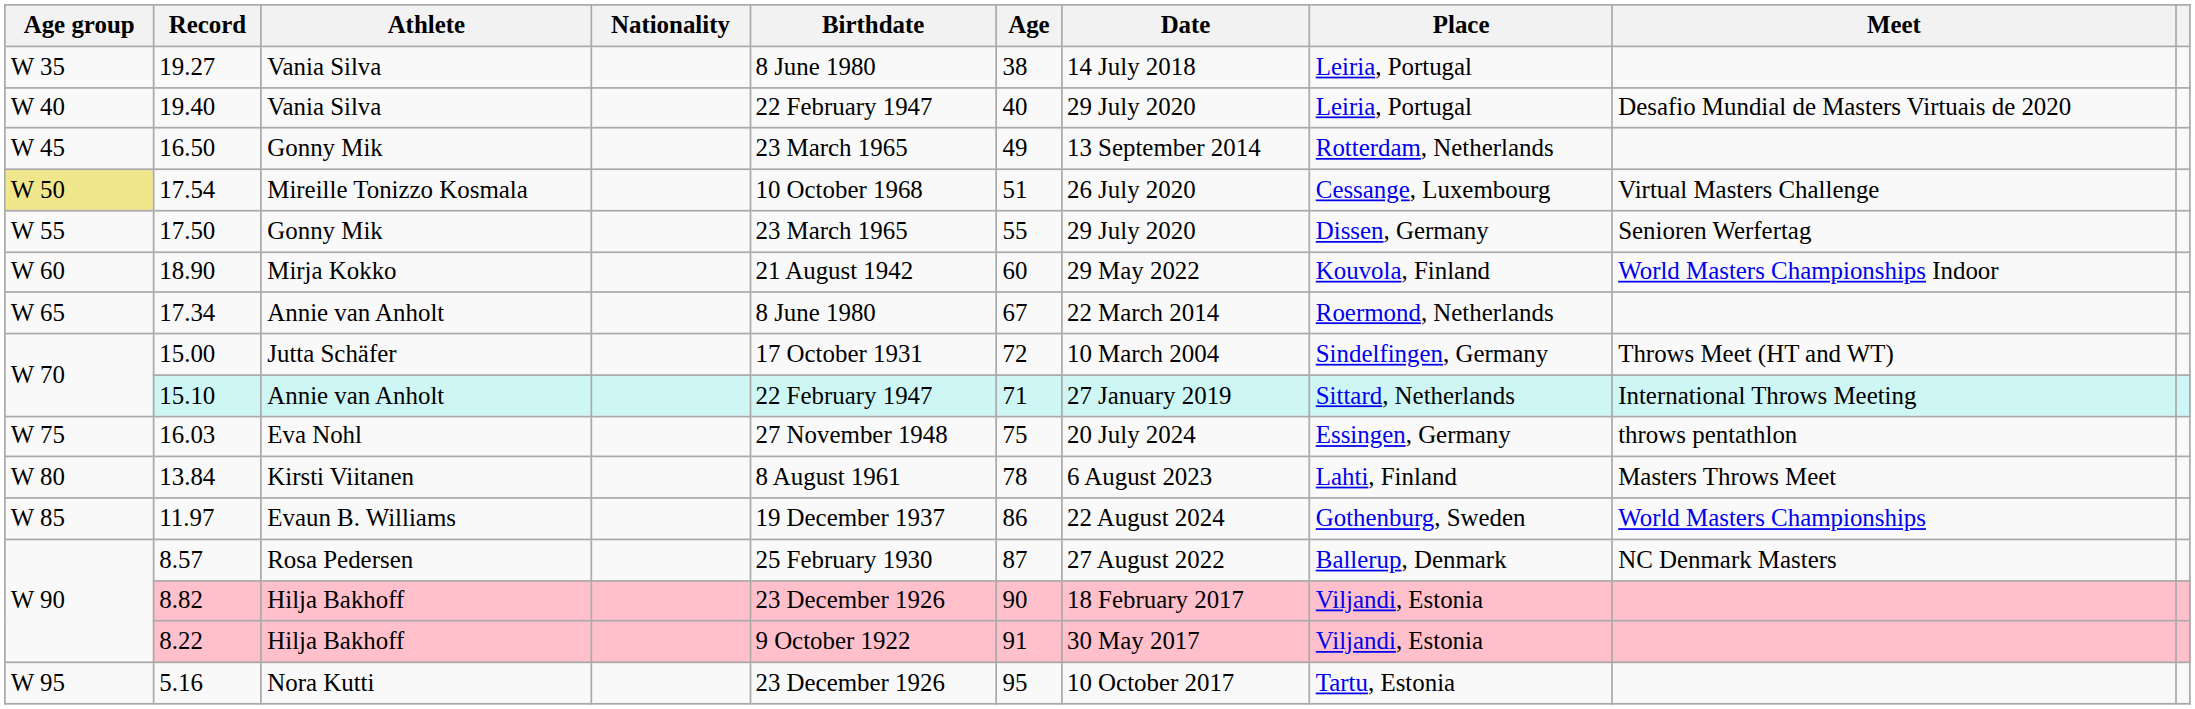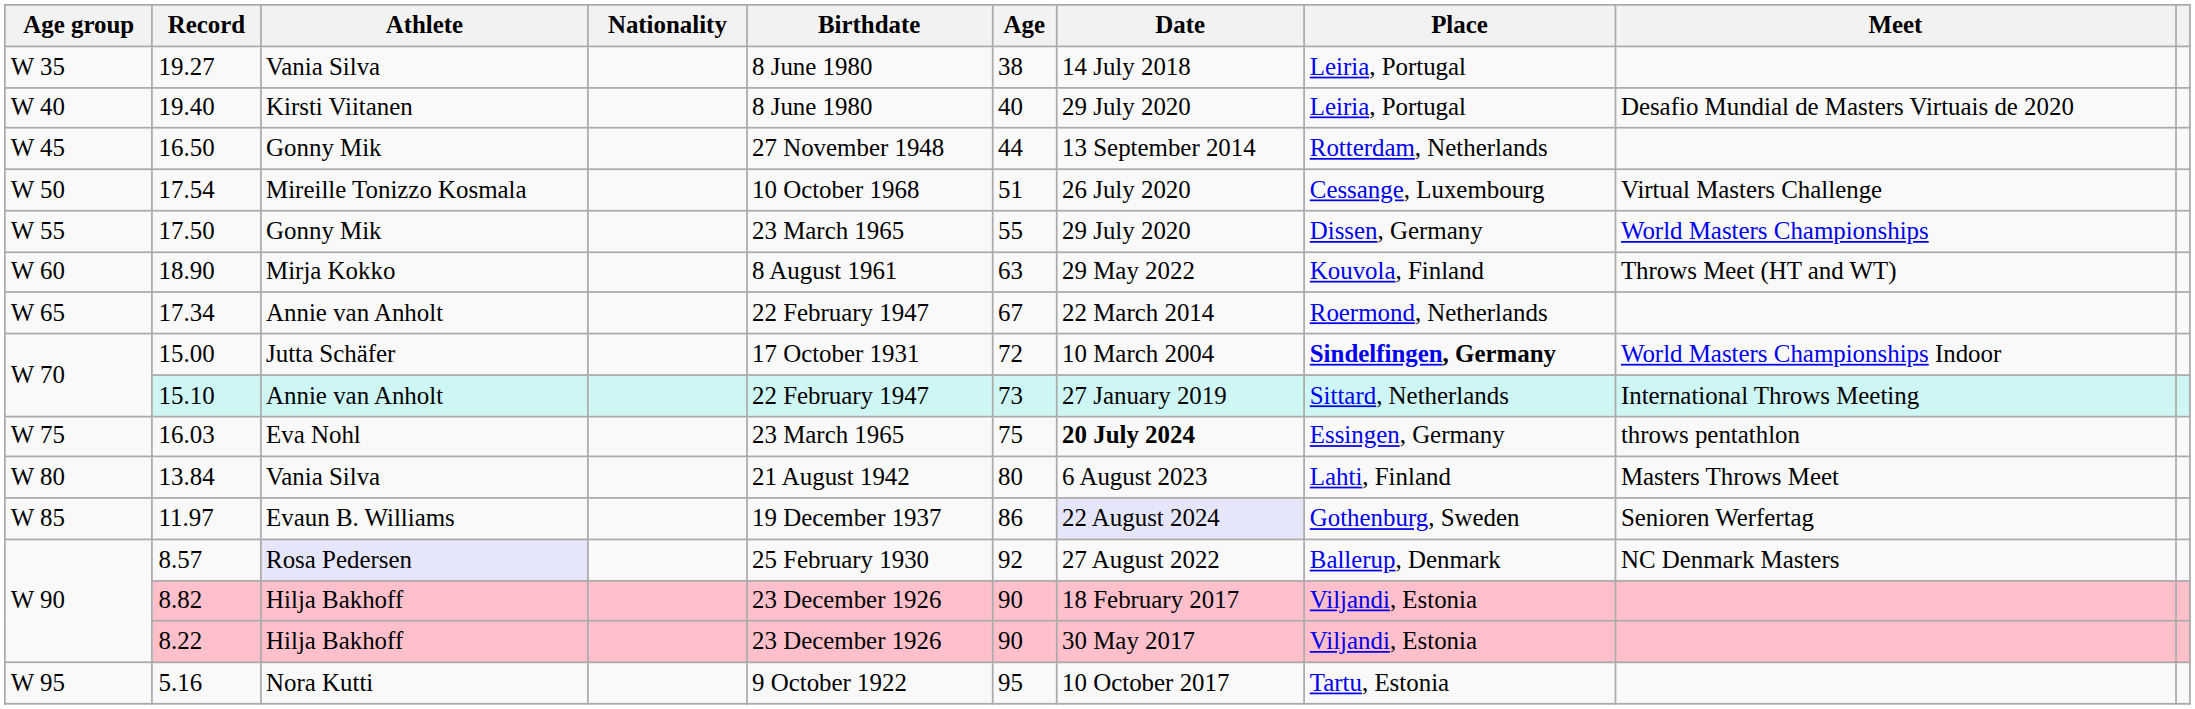19.40 | Athlete: Vania Silva -> Kirsti Viitanen
19.40 | Birthdate: 22 February 1947 -> 8 June 1980
16.50 | Birthdate: 23 March 1965 -> 27 November 1948
16.50 | Age: 49 -> 44
17.54 | Age group: khaki background -> no background
17.50 | Meet: Senioren Werfertag -> World Masters Championships
18.90 | Birthdate: 21 August 1942 -> 8 August 1961
18.90 | Age: 60 -> 63
18.90 | Meet: World Masters Championships Indoor -> Throws Meet (HT and WT)
17.34 | Birthdate: 8 June 1980 -> 22 February 1947
15.00 | Place: normal -> bold
15.00 | Meet: Throws Meet (HT and WT) -> World Masters Championships Indoor
15.10 | Age: 71 -> 73
16.03 | Birthdate: 27 November 1948 -> 23 March 1965
16.03 | Date: normal -> bold
13.84 | Athlete: Kirsti Viitanen -> Vania Silva
13.84 | Birthdate: 8 August 1961 -> 21 August 1942
13.84 | Age: 78 -> 80
11.97 | Date: no background -> lavender background
11.97 | Meet: World Masters Championships -> Senioren Werfertag
8.57 | Athlete: no background -> lavender background
8.57 | Age: 87 -> 92
8.22 | Birthdate: 9 October 1922 -> 23 December 1926
8.22 | Age: 91 -> 90
5.16 | Birthdate: 23 December 1926 -> 9 October 1922
